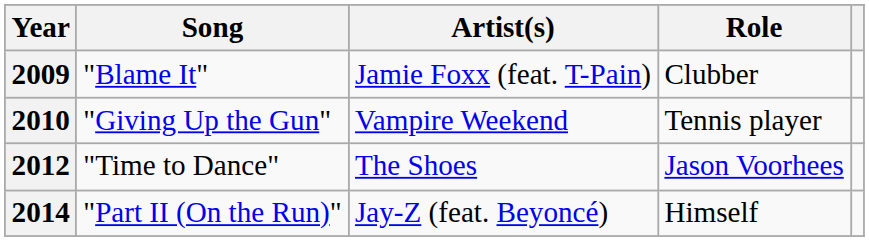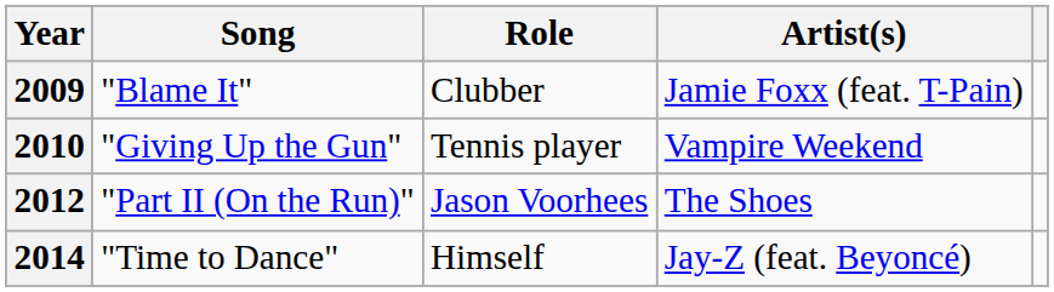columns swapped: Artist(s) <-> Role
2012 | Song: "Time to Dance" -> "Part II (On the Run)"
2014 | Song: "Part II (On the Run)" -> "Time to Dance"
